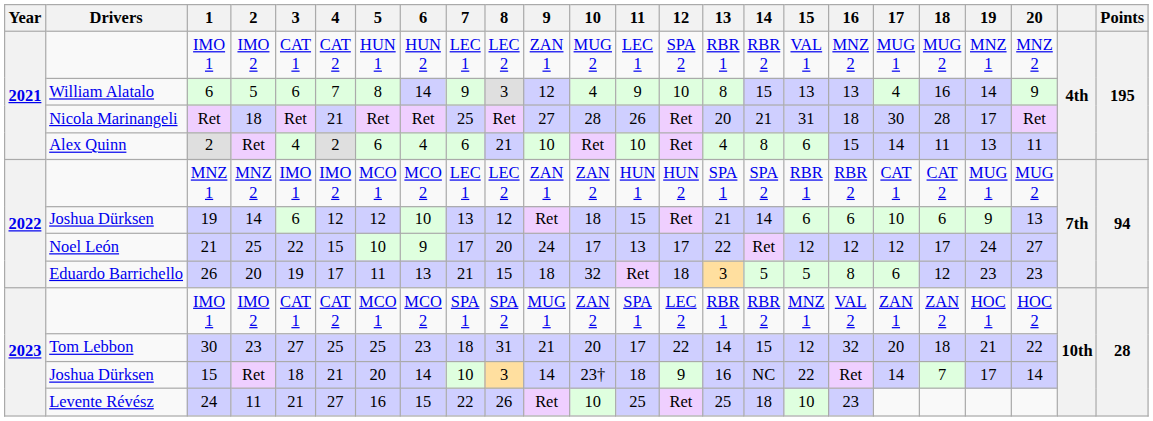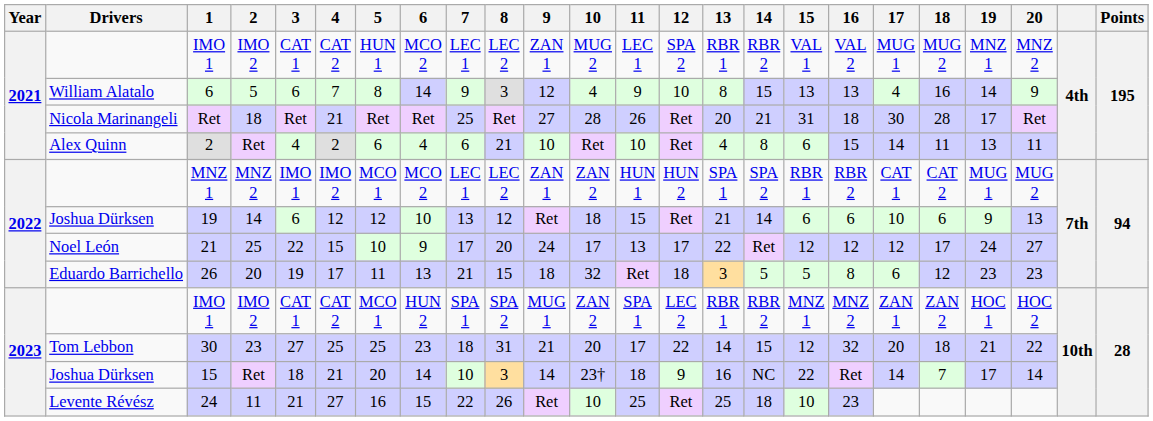2021 / IMO 1 | 6: HUN 2 -> MCO 2
2021 / IMO 1 | 16: MNZ 2 -> VAL 2
2023 / IMO 1 | 6: MCO 2 -> HUN 2
2023 / IMO 1 | 16: VAL 2 -> MNZ 2
